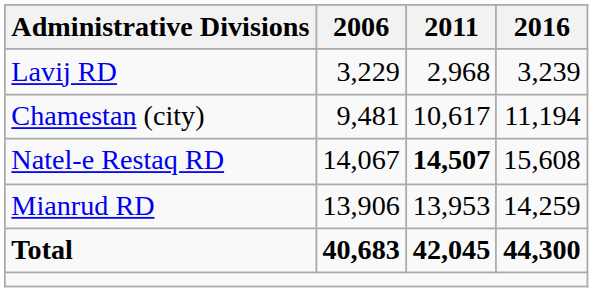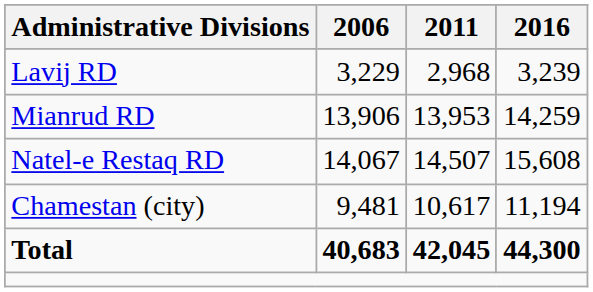rows swapped: Mianrud RD <-> Chamestan (city)
Natel-e Restaq RD | 2011: bold -> normal
